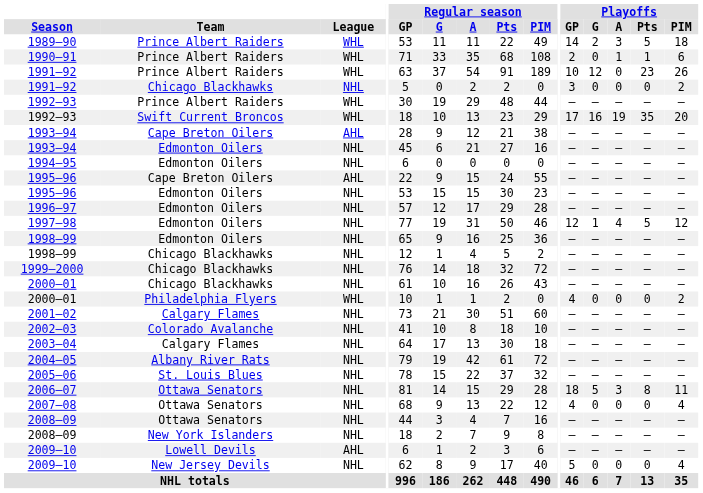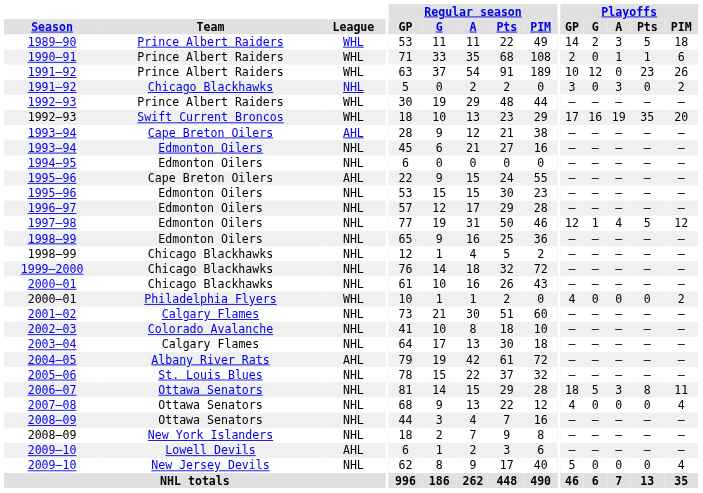1991–92 / Chicago Blackhawks | Playoffs / A: 0 -> 3
2004–05 | League: NHL -> AHL
